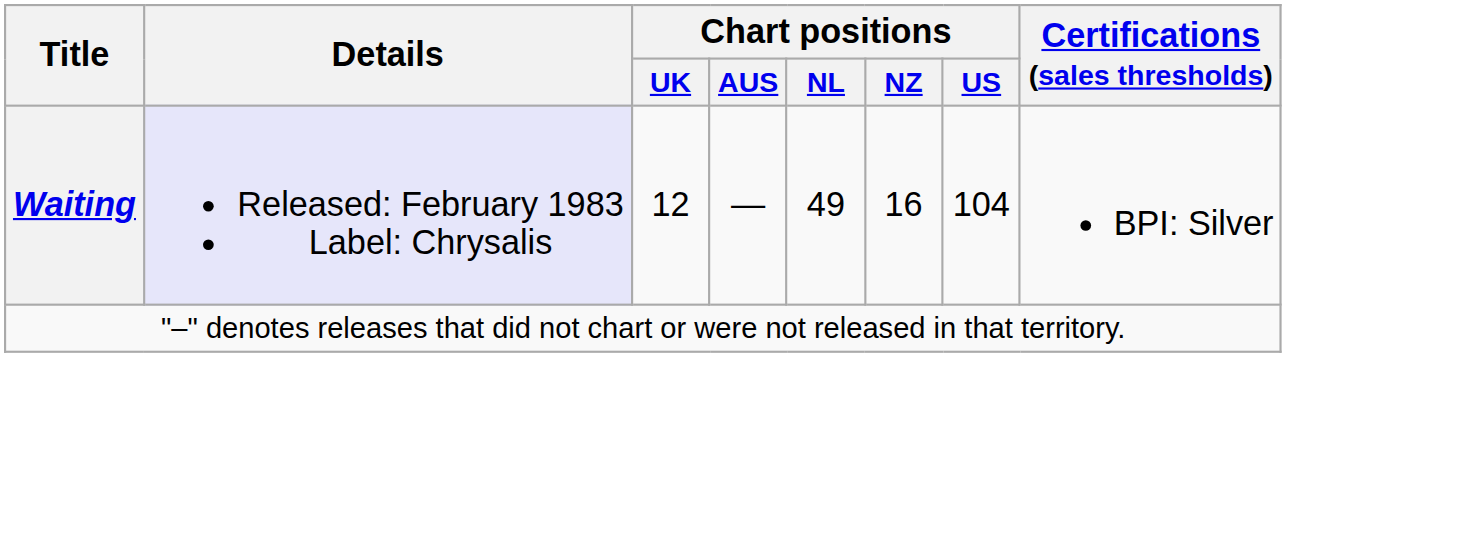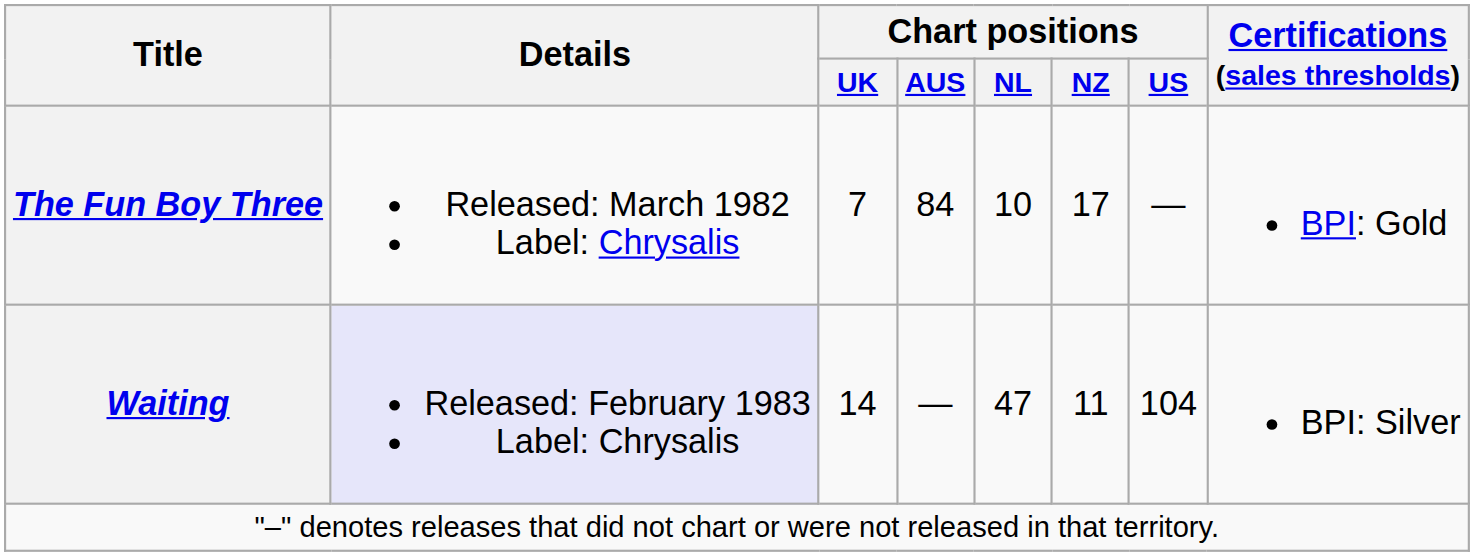+ row: The Fun Boy Three | Released: March 1982 Label: Chrysalis | 7 | 84 | 10 | 17 | — | BPI: Gold
Waiting | Chart positions / UK: 12 -> 14
Waiting | Chart positions / NL: 49 -> 47
Waiting | Chart positions / NZ: 16 -> 11
